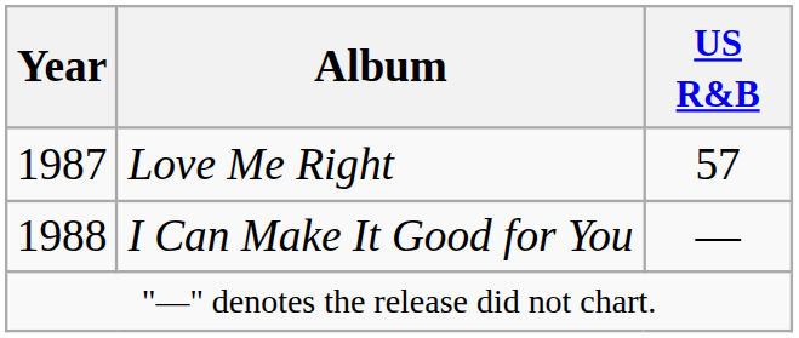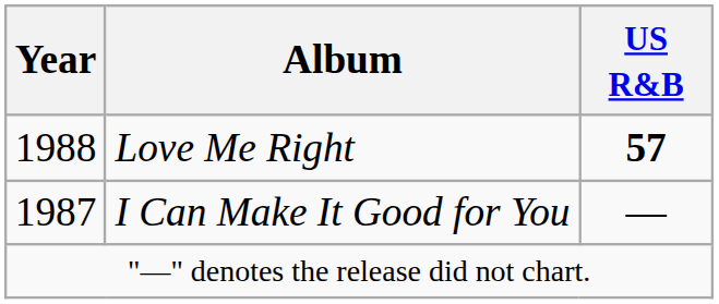Love Me Right | Year: 1987 -> 1988
Love Me Right | US R&B: normal -> bold
I Can Make It Good for You | Year: 1988 -> 1987
